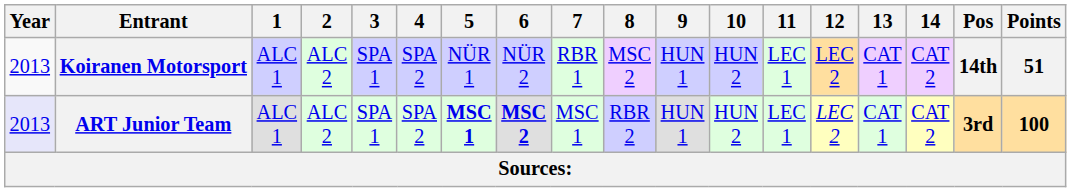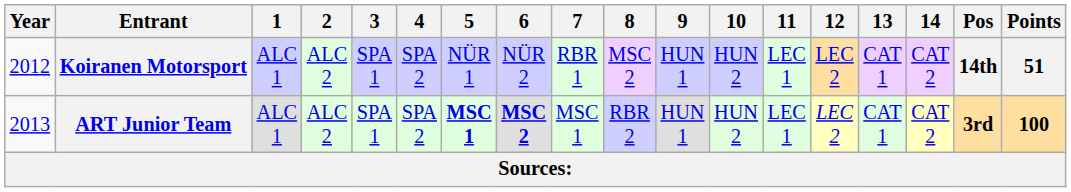Koiranen Motorsport | Year: 2013 -> 2012
ART Junior Team | Year: lavender background -> no background
